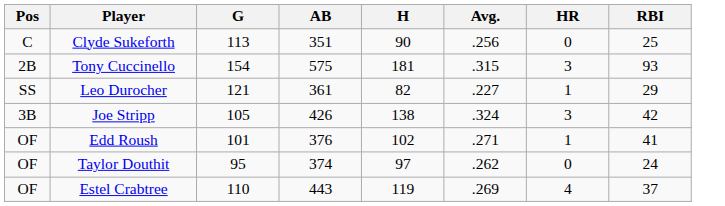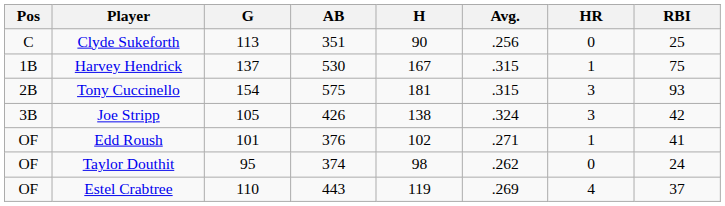+ row: 1B | Harvey Hendrick | 137 | 530 | 167 | .315 | 1 | 75
- row: SS | Leo Durocher | 121 | 361 | 82 | .227 | 1 | 29
Taylor Douthit | H: 97 -> 98
